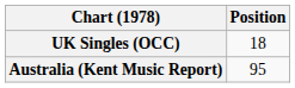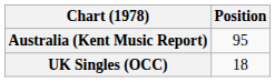rows swapped: Australia (Kent Music Report) <-> UK Singles (OCC)
